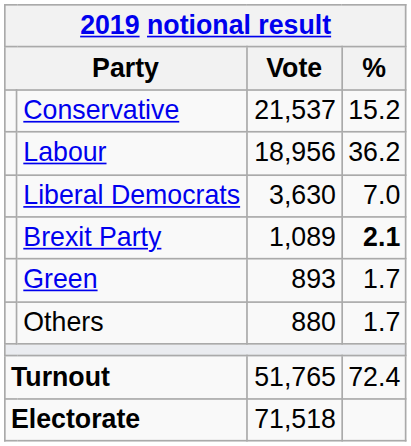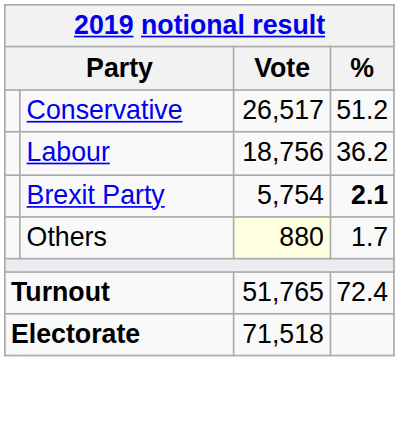Conservative | Vote: 21,537 -> 26,517
Conservative | %: 15.2 -> 51.2
Labour | Vote: 18,956 -> 18,756
- row: Liberal Democrats | 3,630 | 7.0
Brexit Party | Vote: 1,089 -> 5,754
- row: Green | 893 | 1.7
Others | Vote: no background -> lightyellow background
